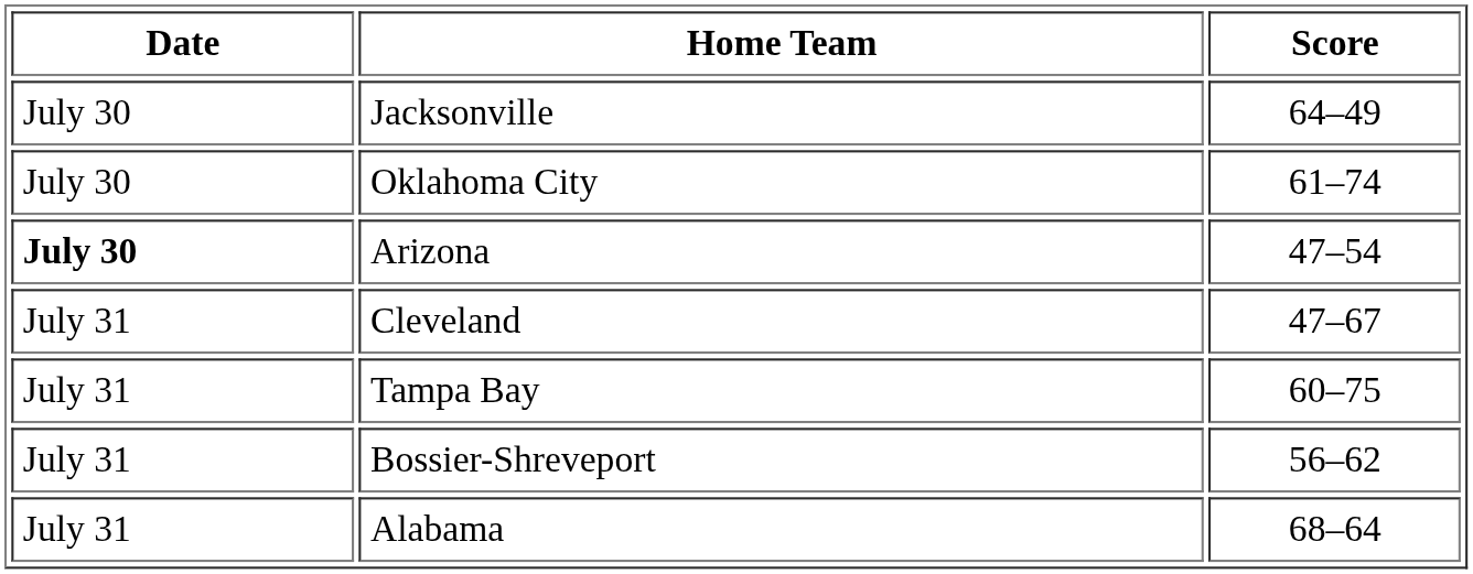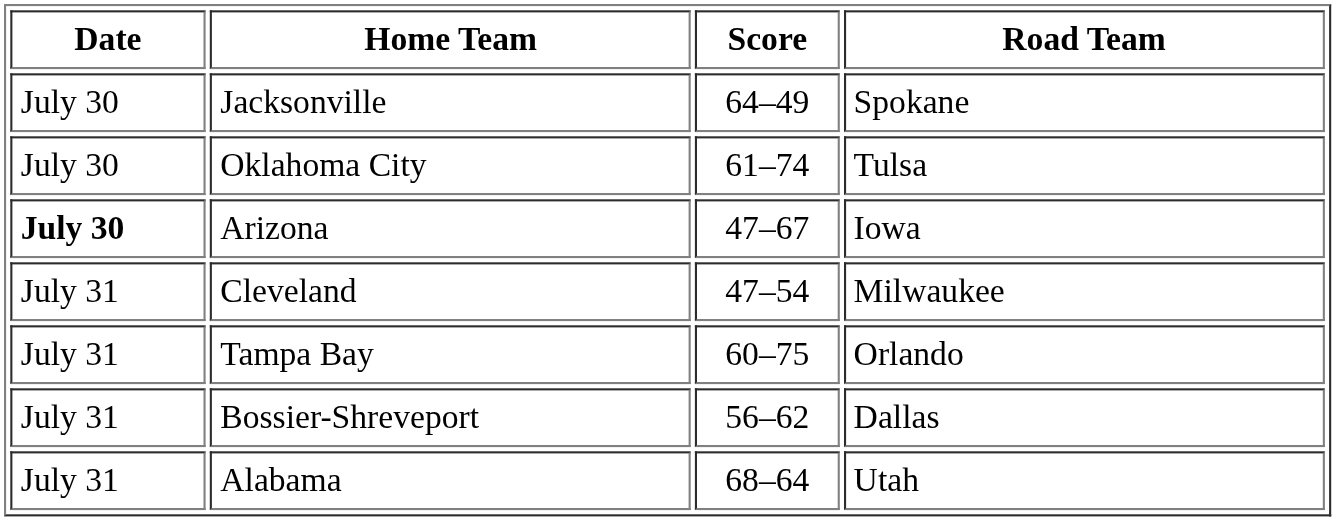+ column: Road Team | Spokane | Tulsa | Iowa | Milwaukee | Orlando | Dallas | Utah
Arizona | Score: 47–54 -> 47–67
Cleveland | Score: 47–67 -> 47–54
